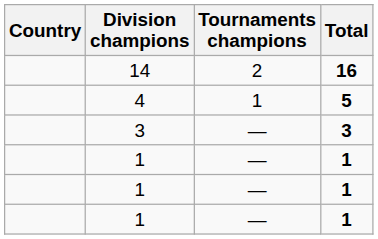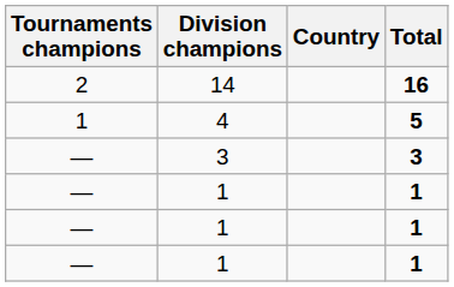columns swapped: Country <-> Tournaments champions
